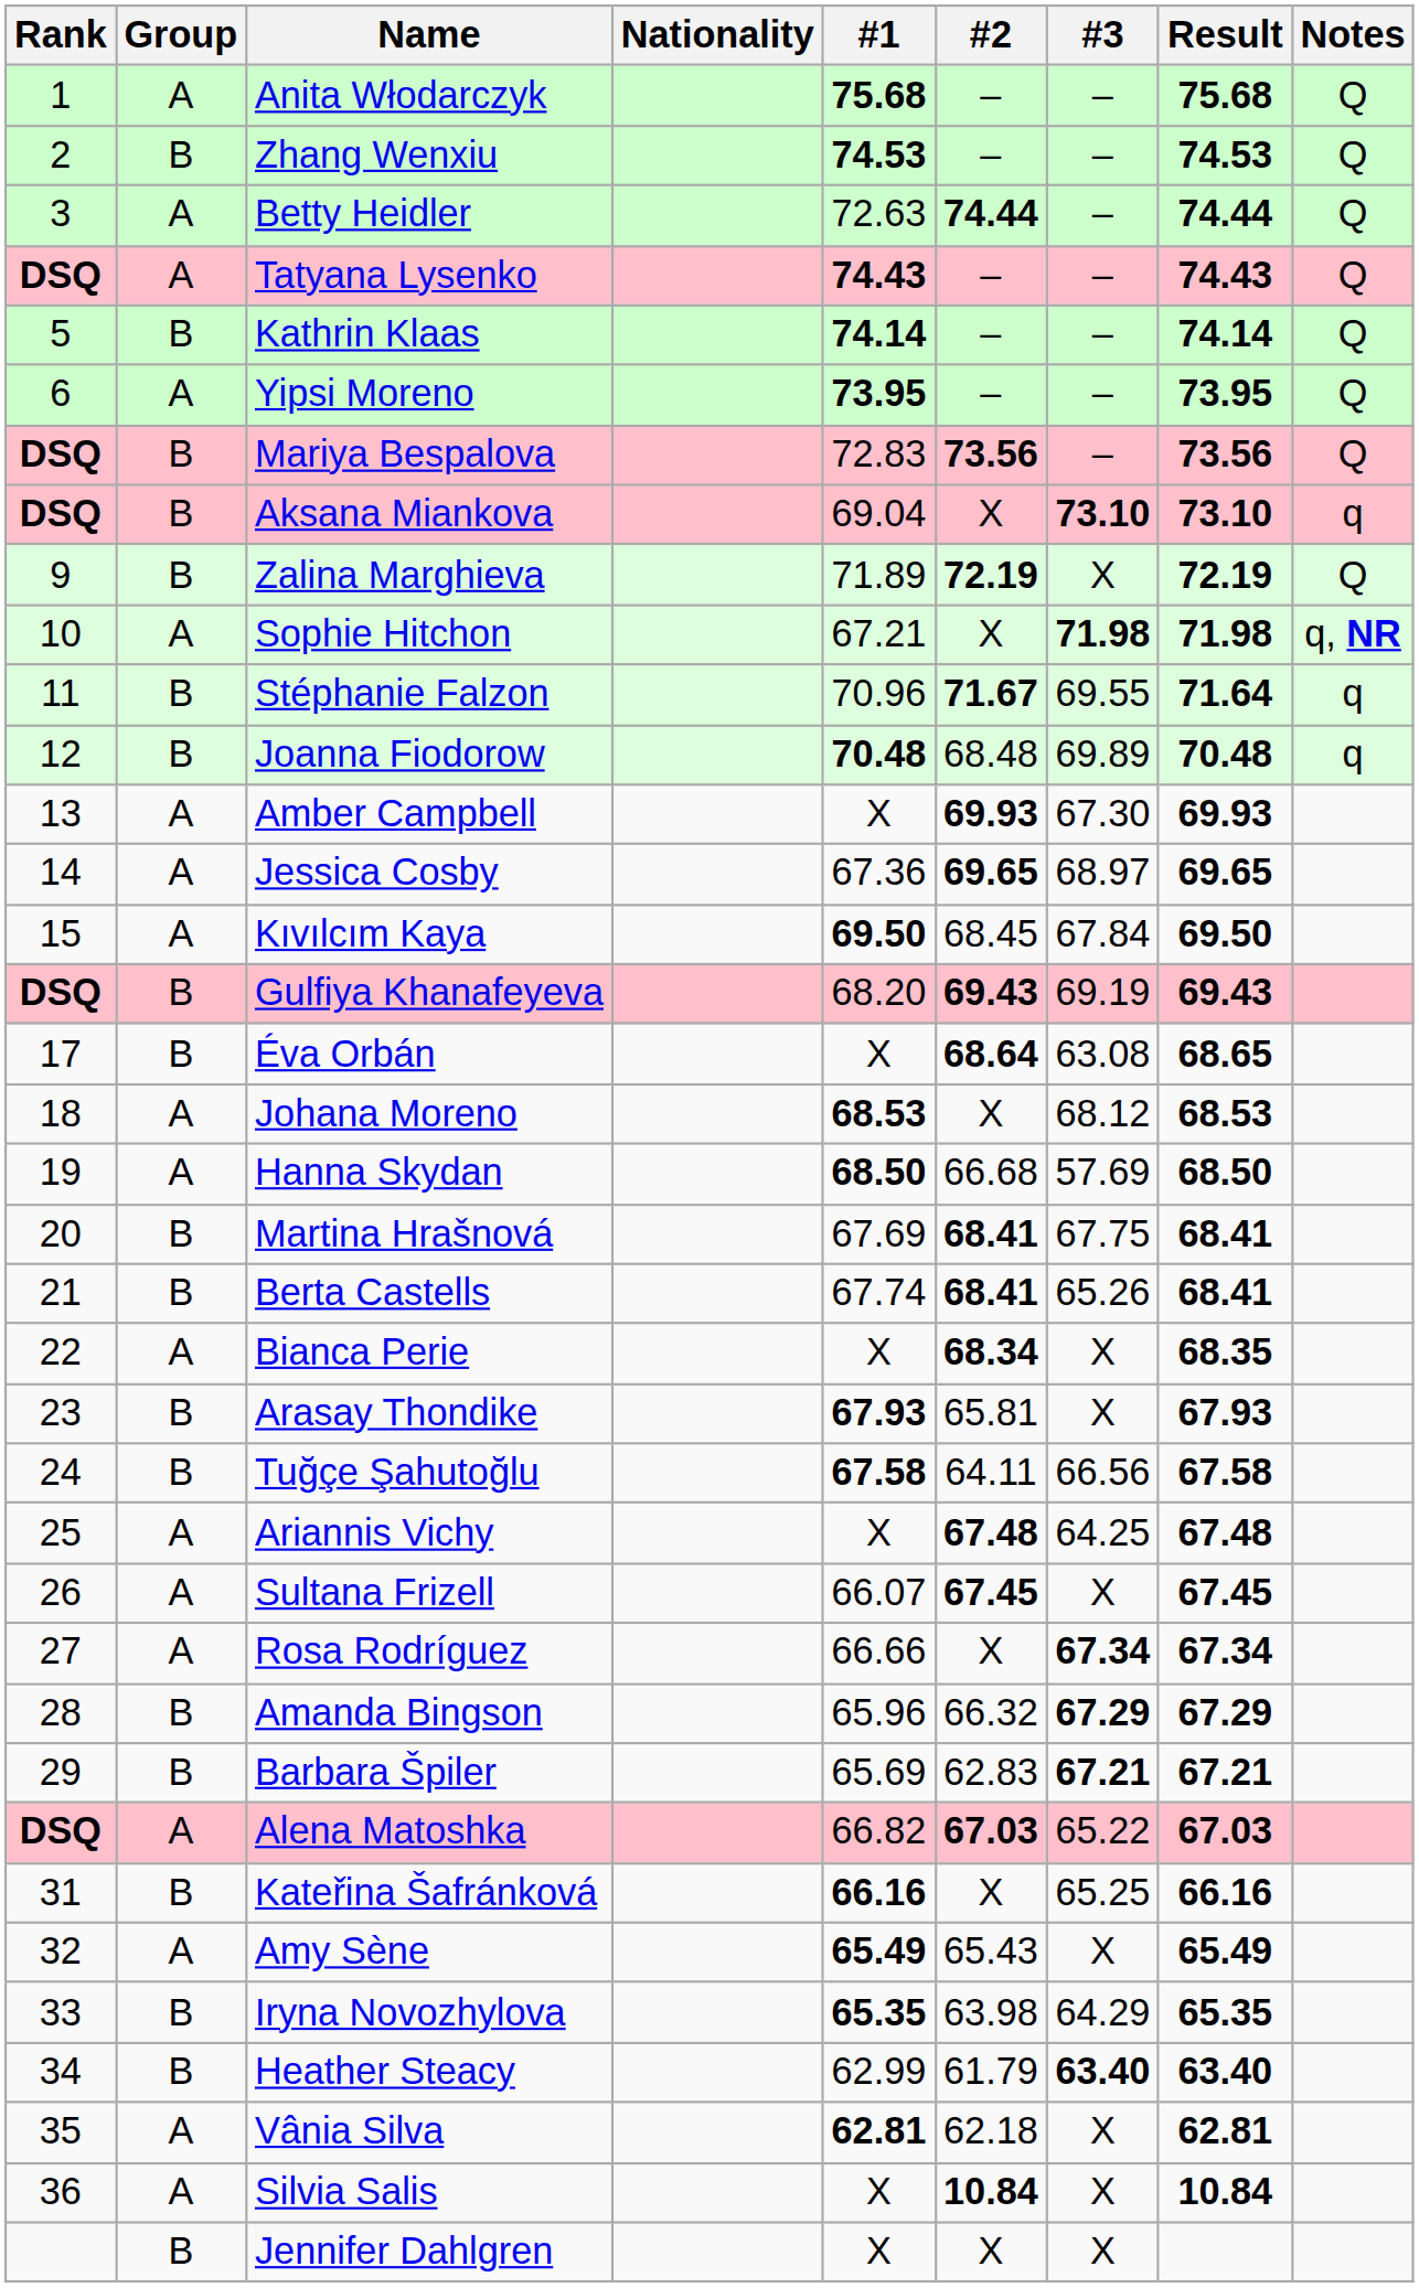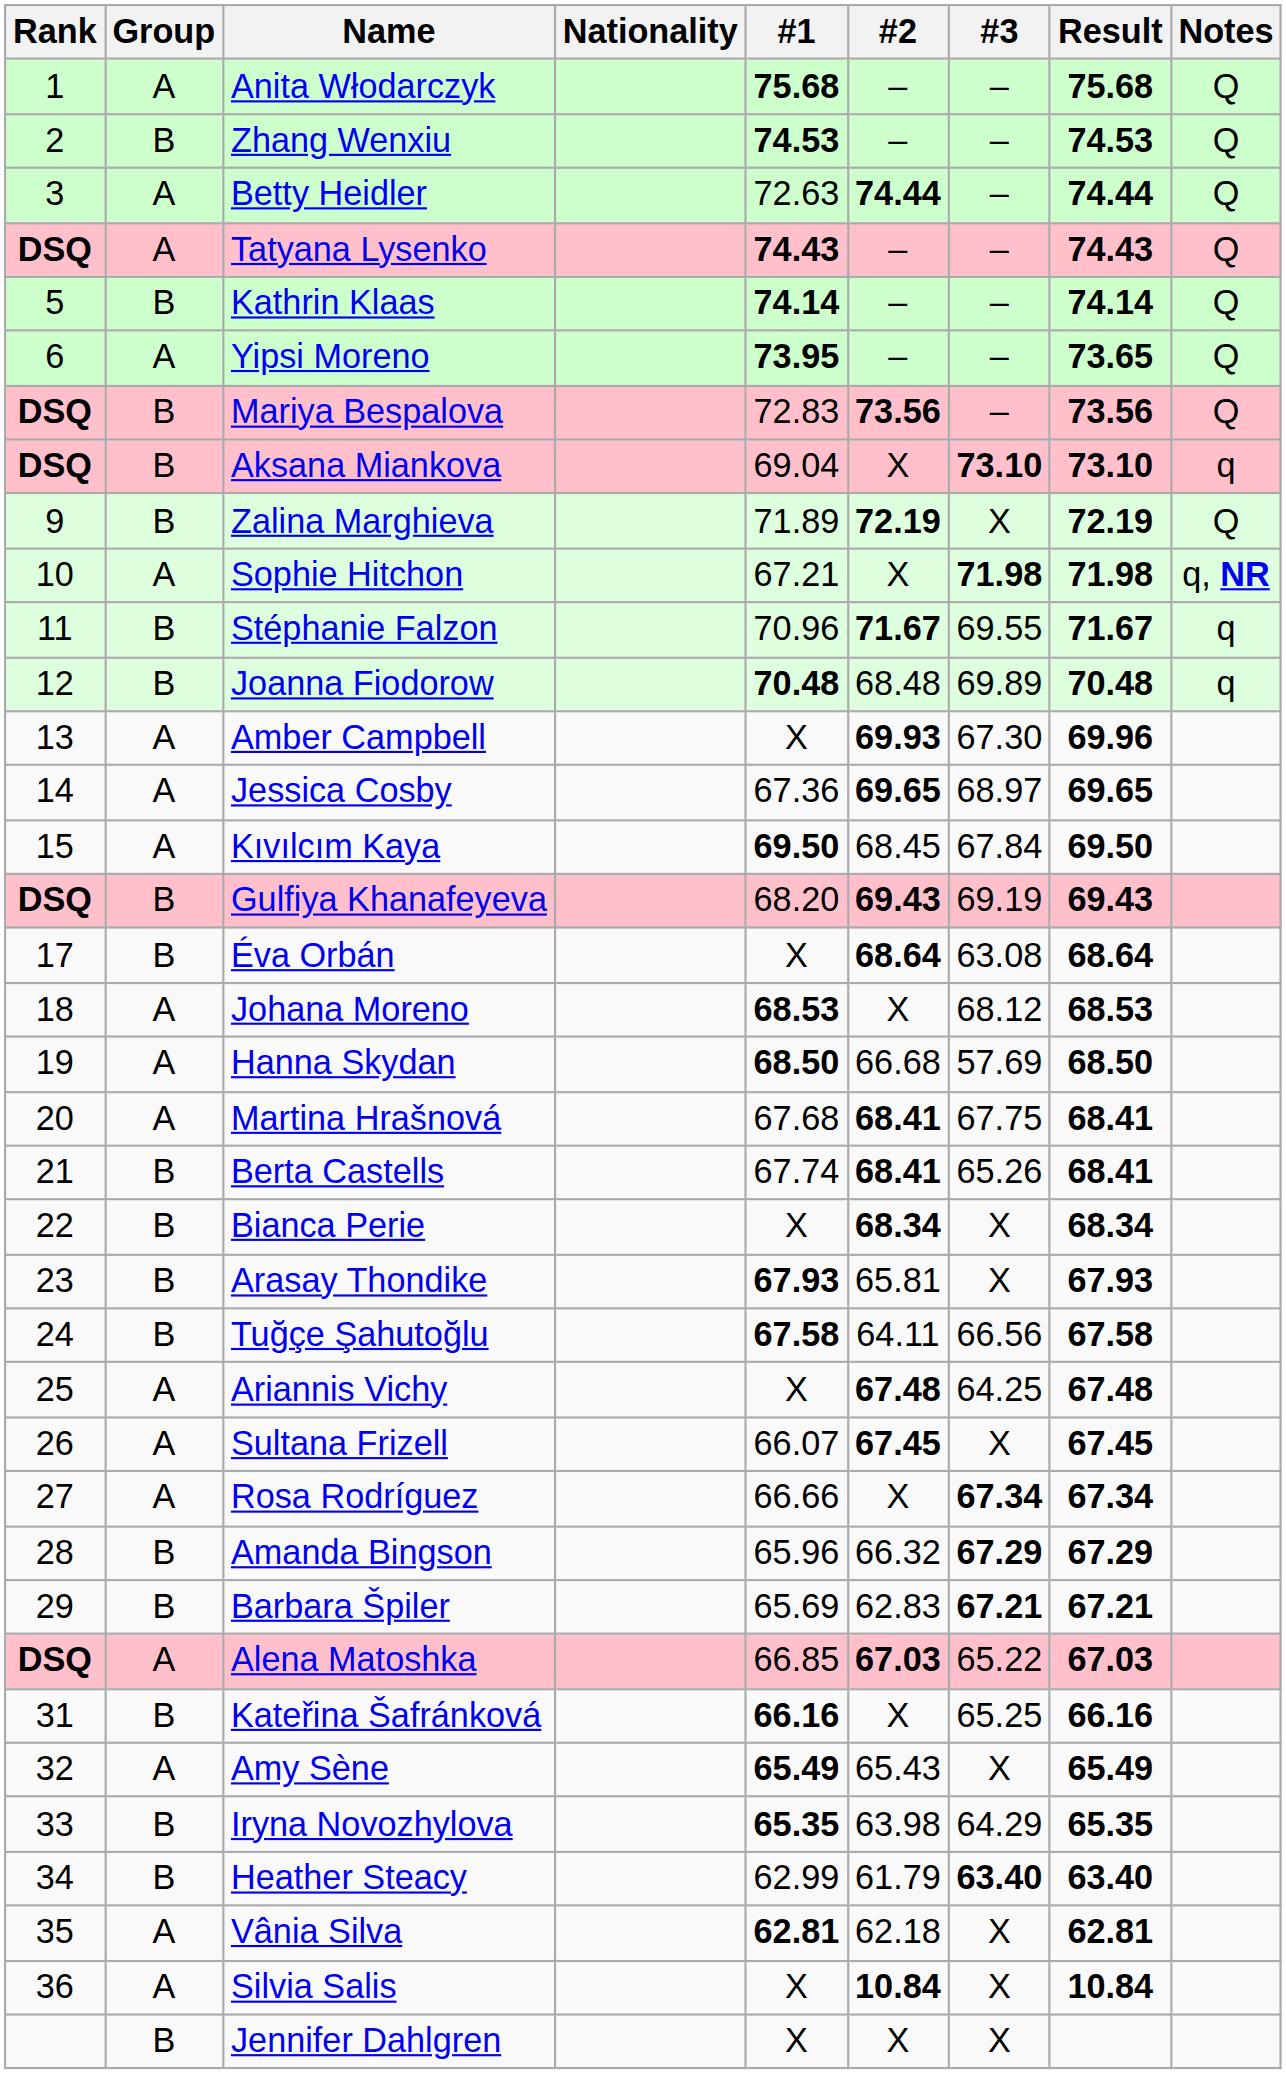Yipsi Moreno | Result: 73.95 -> 73.65
Stéphanie Falzon | Result: 71.64 -> 71.67
Amber Campbell | Result: 69.93 -> 69.96
Éva Orbán | Result: 68.65 -> 68.64
Martina Hrašnová | Group: B -> A
Martina Hrašnová | #1: 67.69 -> 67.68
Bianca Perie | Group: A -> B
Bianca Perie | Result: 68.35 -> 68.34
Alena Matoshka | #1: 66.82 -> 66.85
